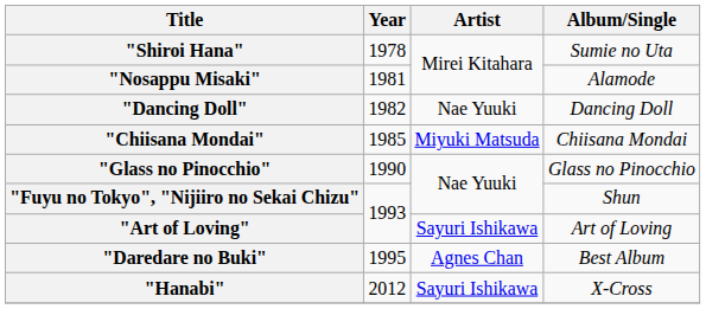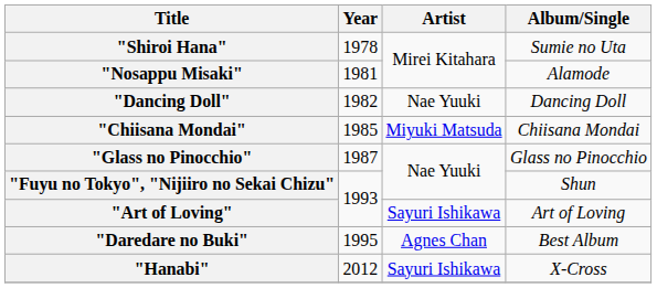"Glass no Pinocchio" | Year: 1990 -> 1987
